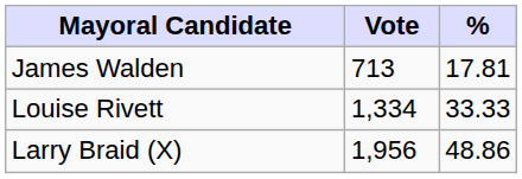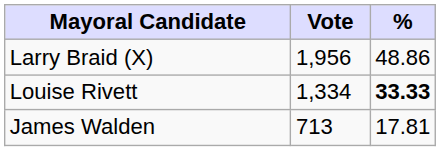rows swapped: Larry Braid (X) <-> James Walden
Louise Rivett | %: normal -> bold
